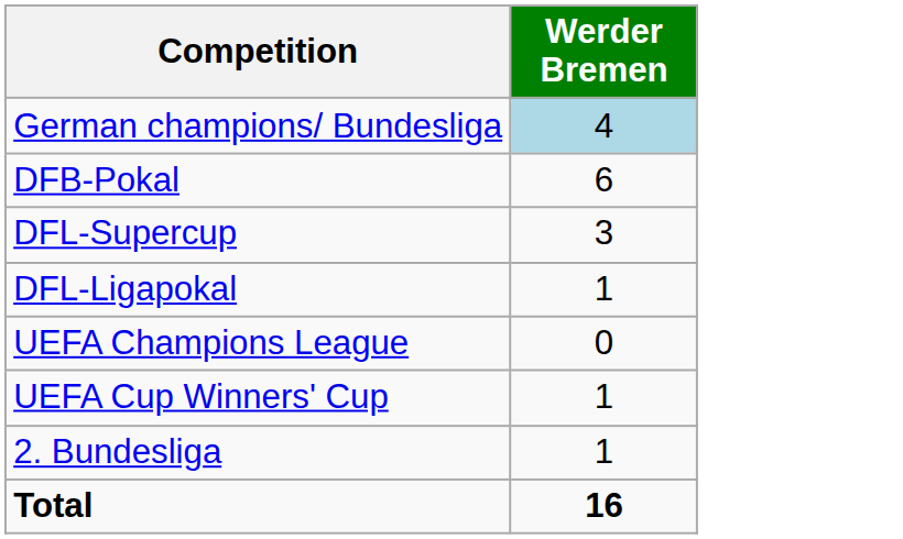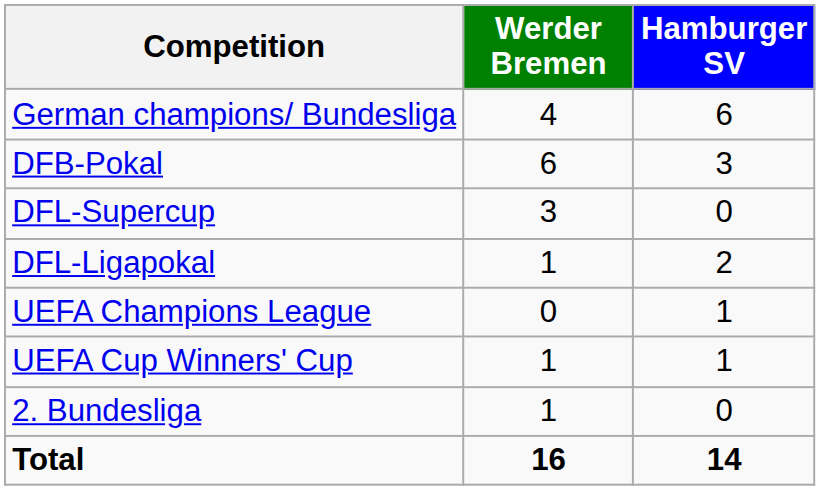+ column: Hamburger SV | 6 | 3 | 0 | 2 | 1 | 1 | 0 | 14
German champions/ Bundesliga | Werder Bremen: lightblue background -> no background
